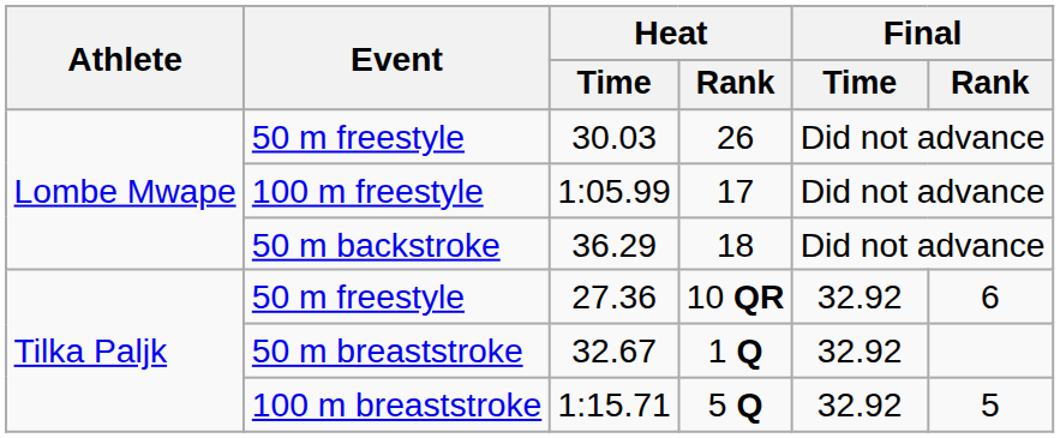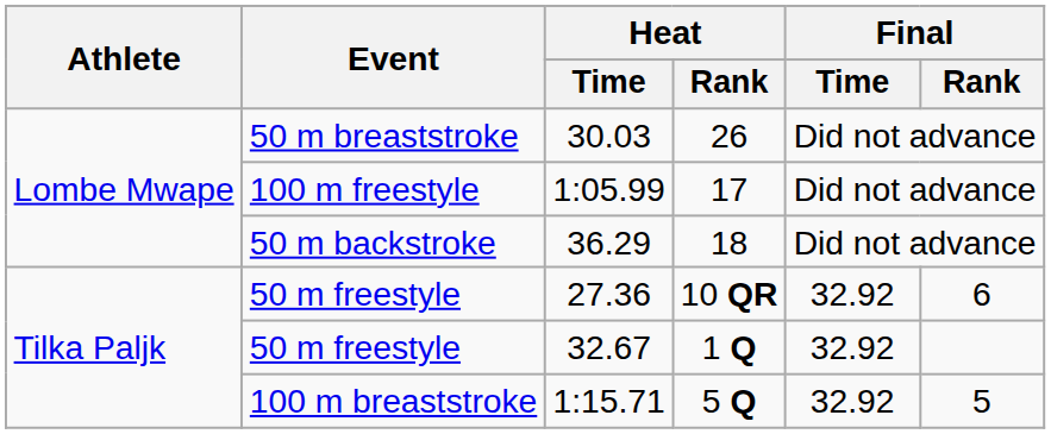30.03 | Event: 50 m freestyle -> 50 m breaststroke
32.67 | Event: 50 m breaststroke -> 50 m freestyle
